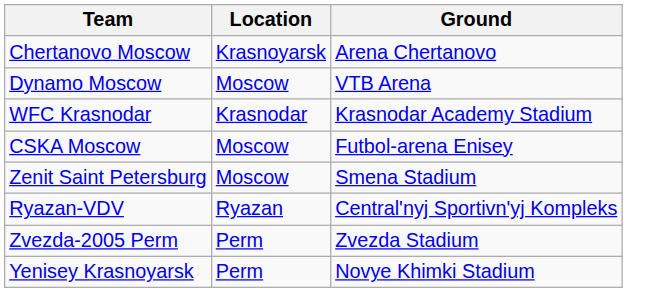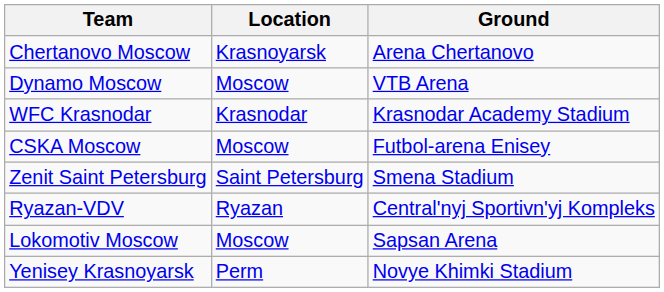Zenit Saint Petersburg | Location: Moscow -> Saint Petersburg
+ row: Lokomotiv Moscow | Moscow | Sapsan Arena
- row: Zvezda-2005 Perm | Perm | Zvezda Stadium
